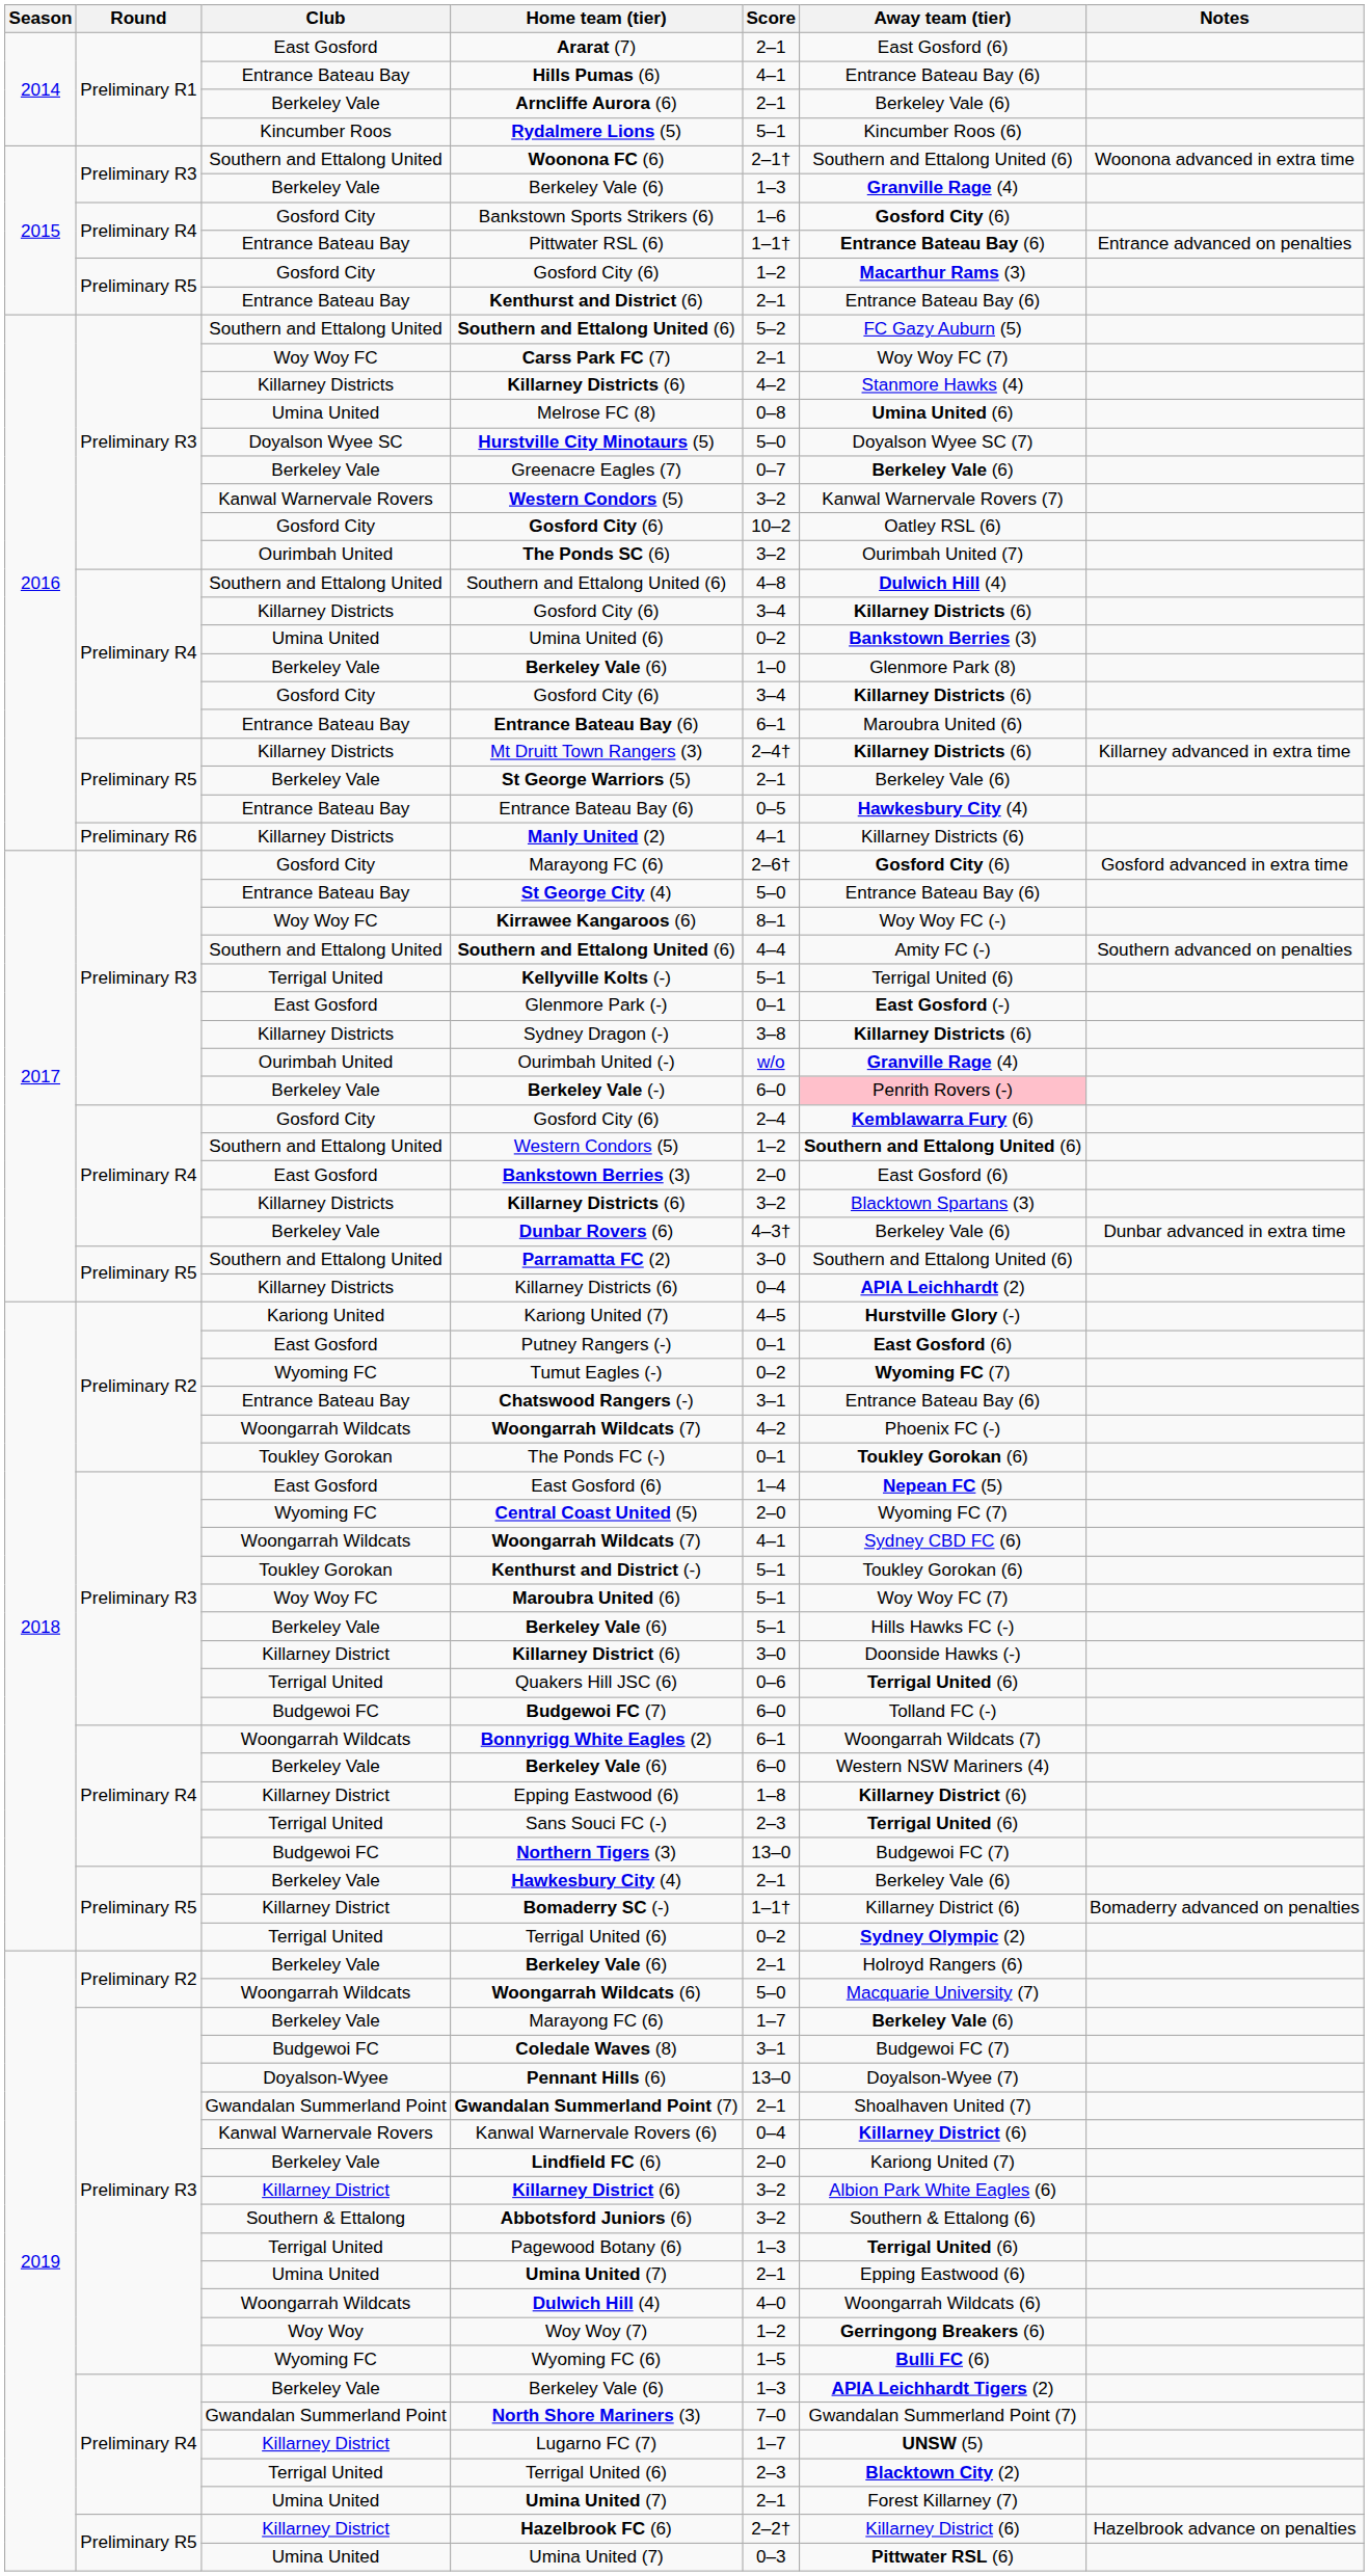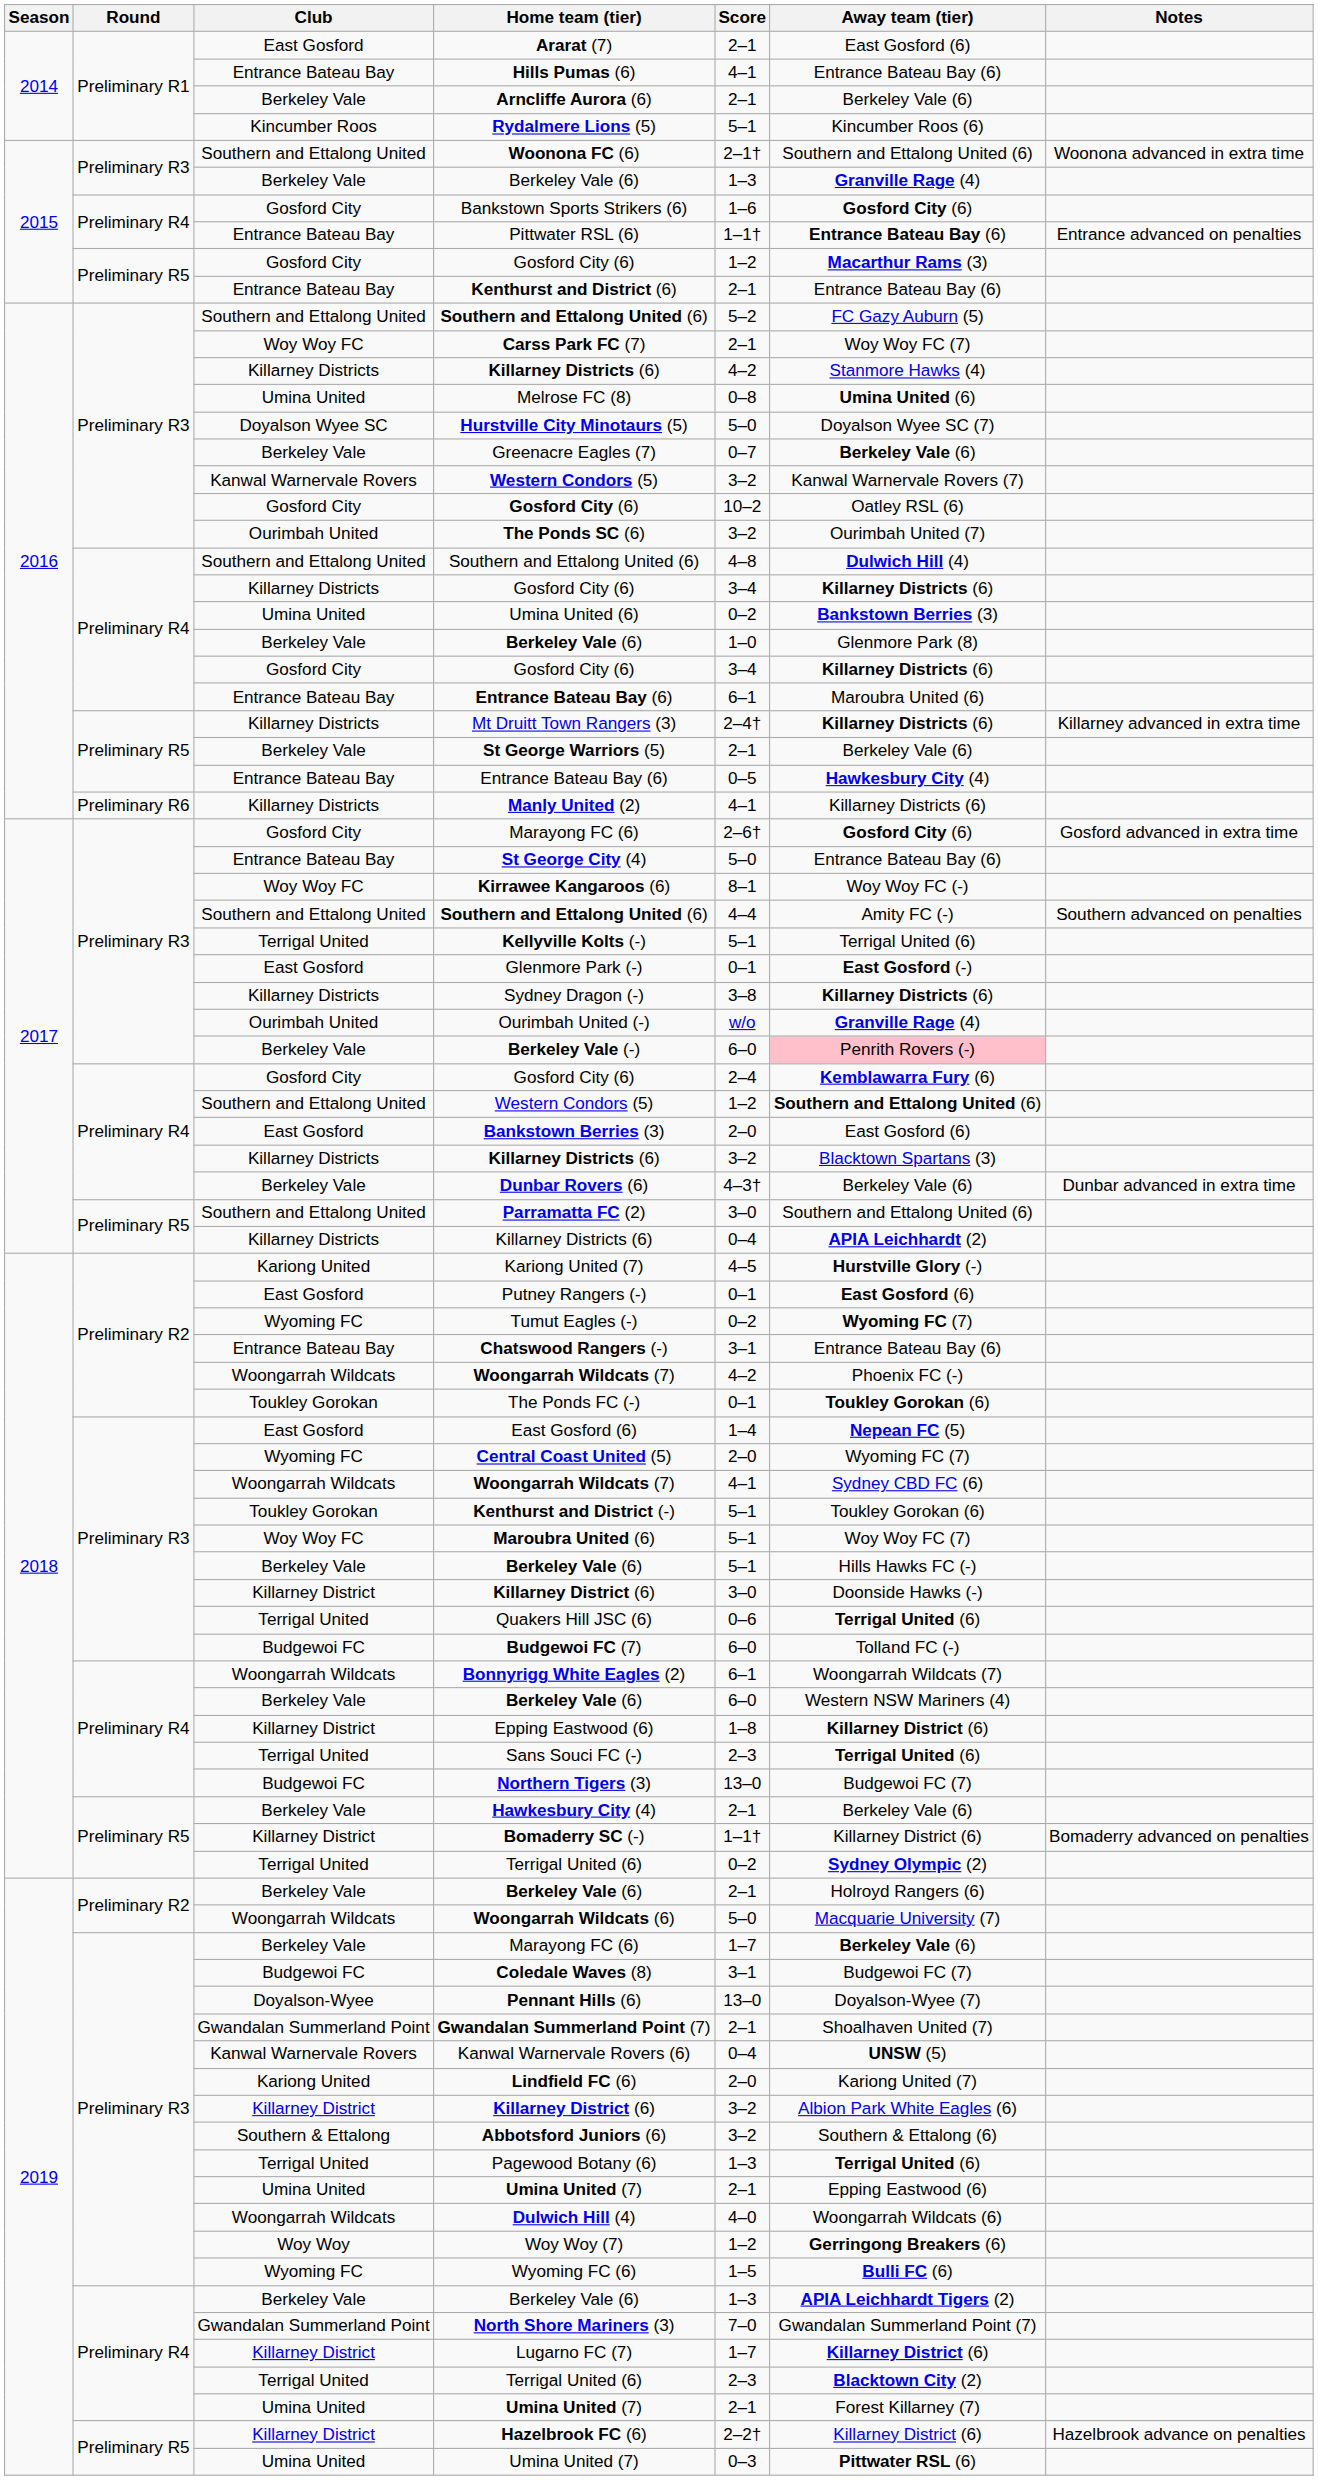Kanwal Warnervale Rovers (6) | Away team (tier): Killarney District (6) -> UNSW (5)
Lindfield FC (6) | Club: Berkeley Vale -> Kariong United
Lugarno FC (7) | Away team (tier): UNSW (5) -> Killarney District (6)
